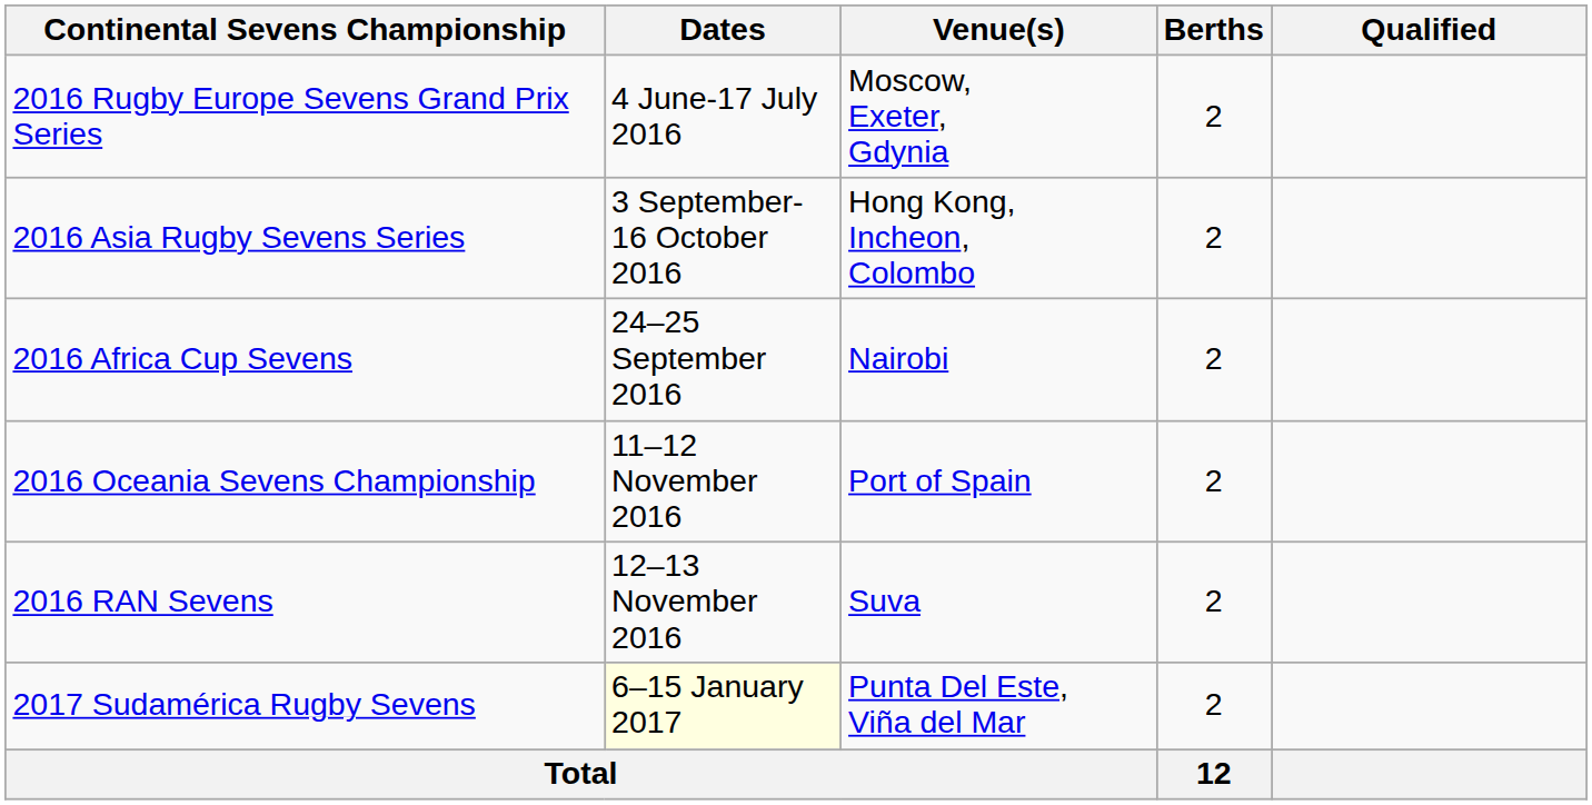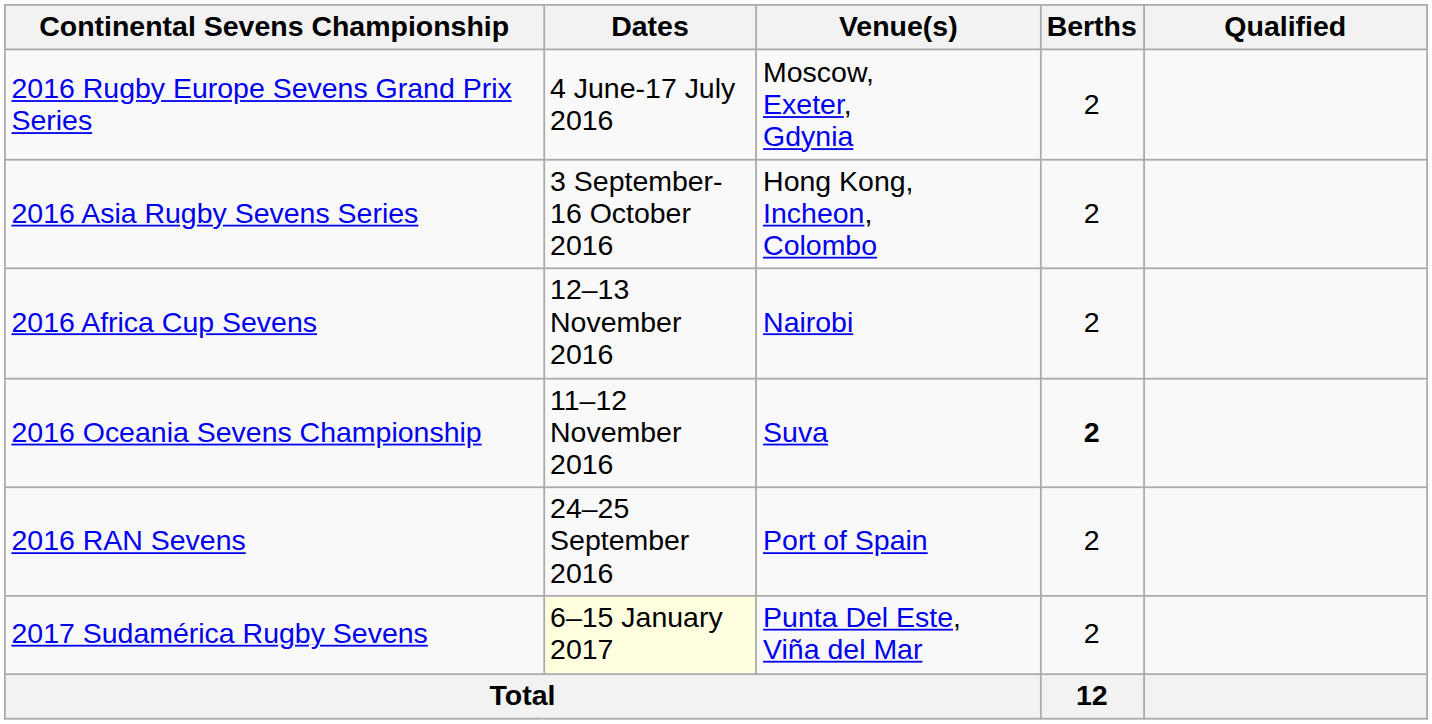2016 Africa Cup Sevens | Dates: 24–25 September 2016 -> 12–13 November 2016
2016 Oceania Sevens Championship | Venue(s): Port of Spain -> Suva
2016 Oceania Sevens Championship | Berths: normal -> bold
2016 RAN Sevens | Dates: 12–13 November 2016 -> 24–25 September 2016
2016 RAN Sevens | Venue(s): Suva -> Port of Spain
